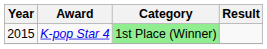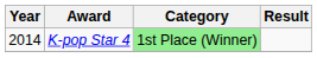K-pop Star 4 | Year: 2015 -> 2014
